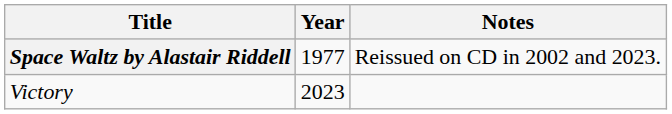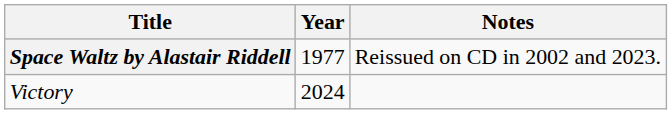Victory | Year: 2023 -> 2024
